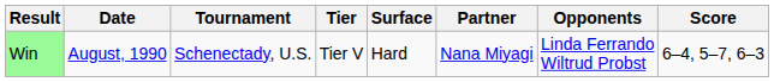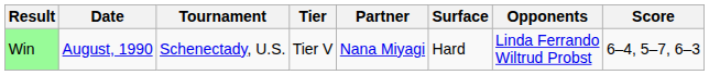columns swapped: Surface <-> Partner
